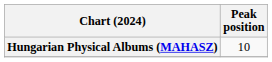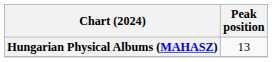Hungarian Physical Albums (MAHASZ) | Peak position: 10 -> 13
